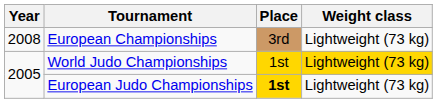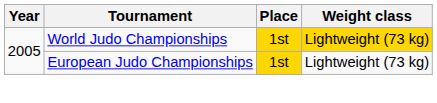- row: 2008 | European Championships | 3rd | Lightweight (73 kg)
European Judo Championships | Place: bold -> normal
